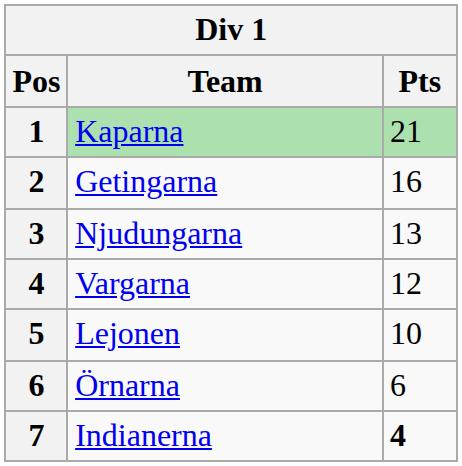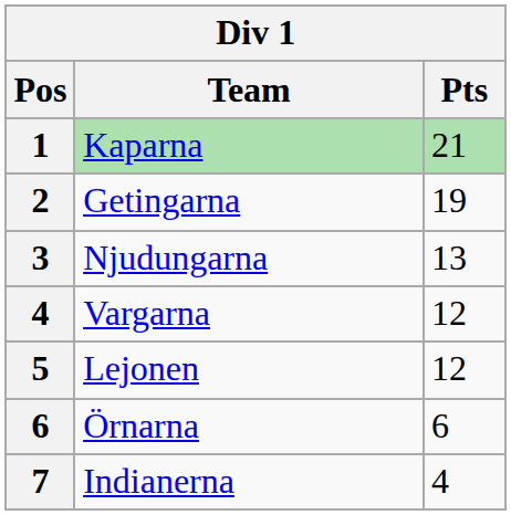Getingarna | Pts: 16 -> 19
Lejonen | Pts: 10 -> 12
Indianerna | Pts: bold -> normal
